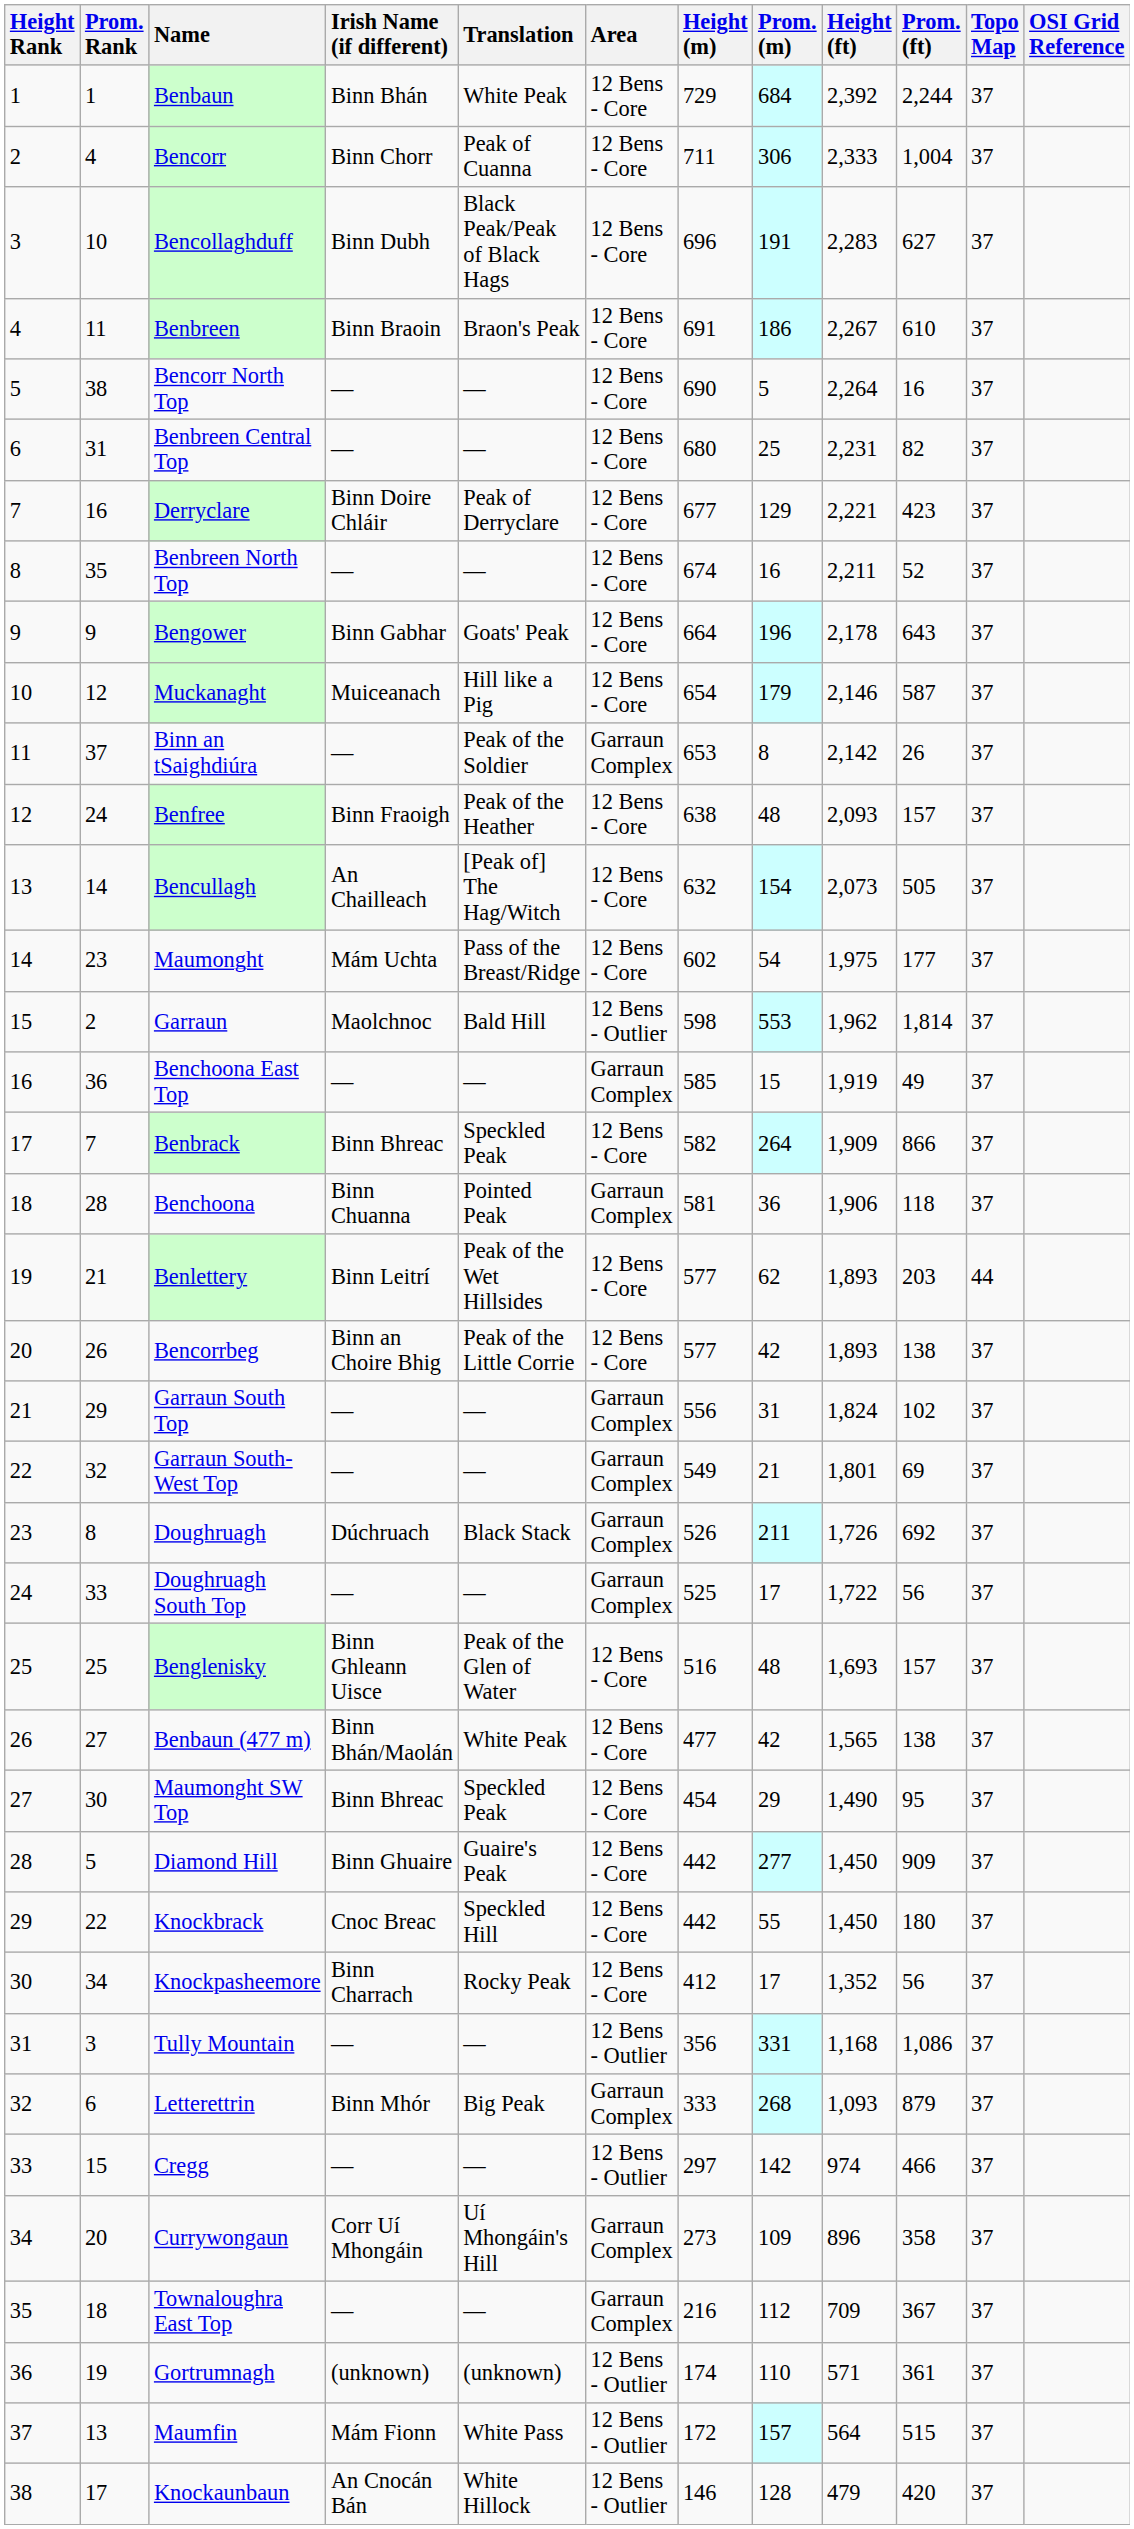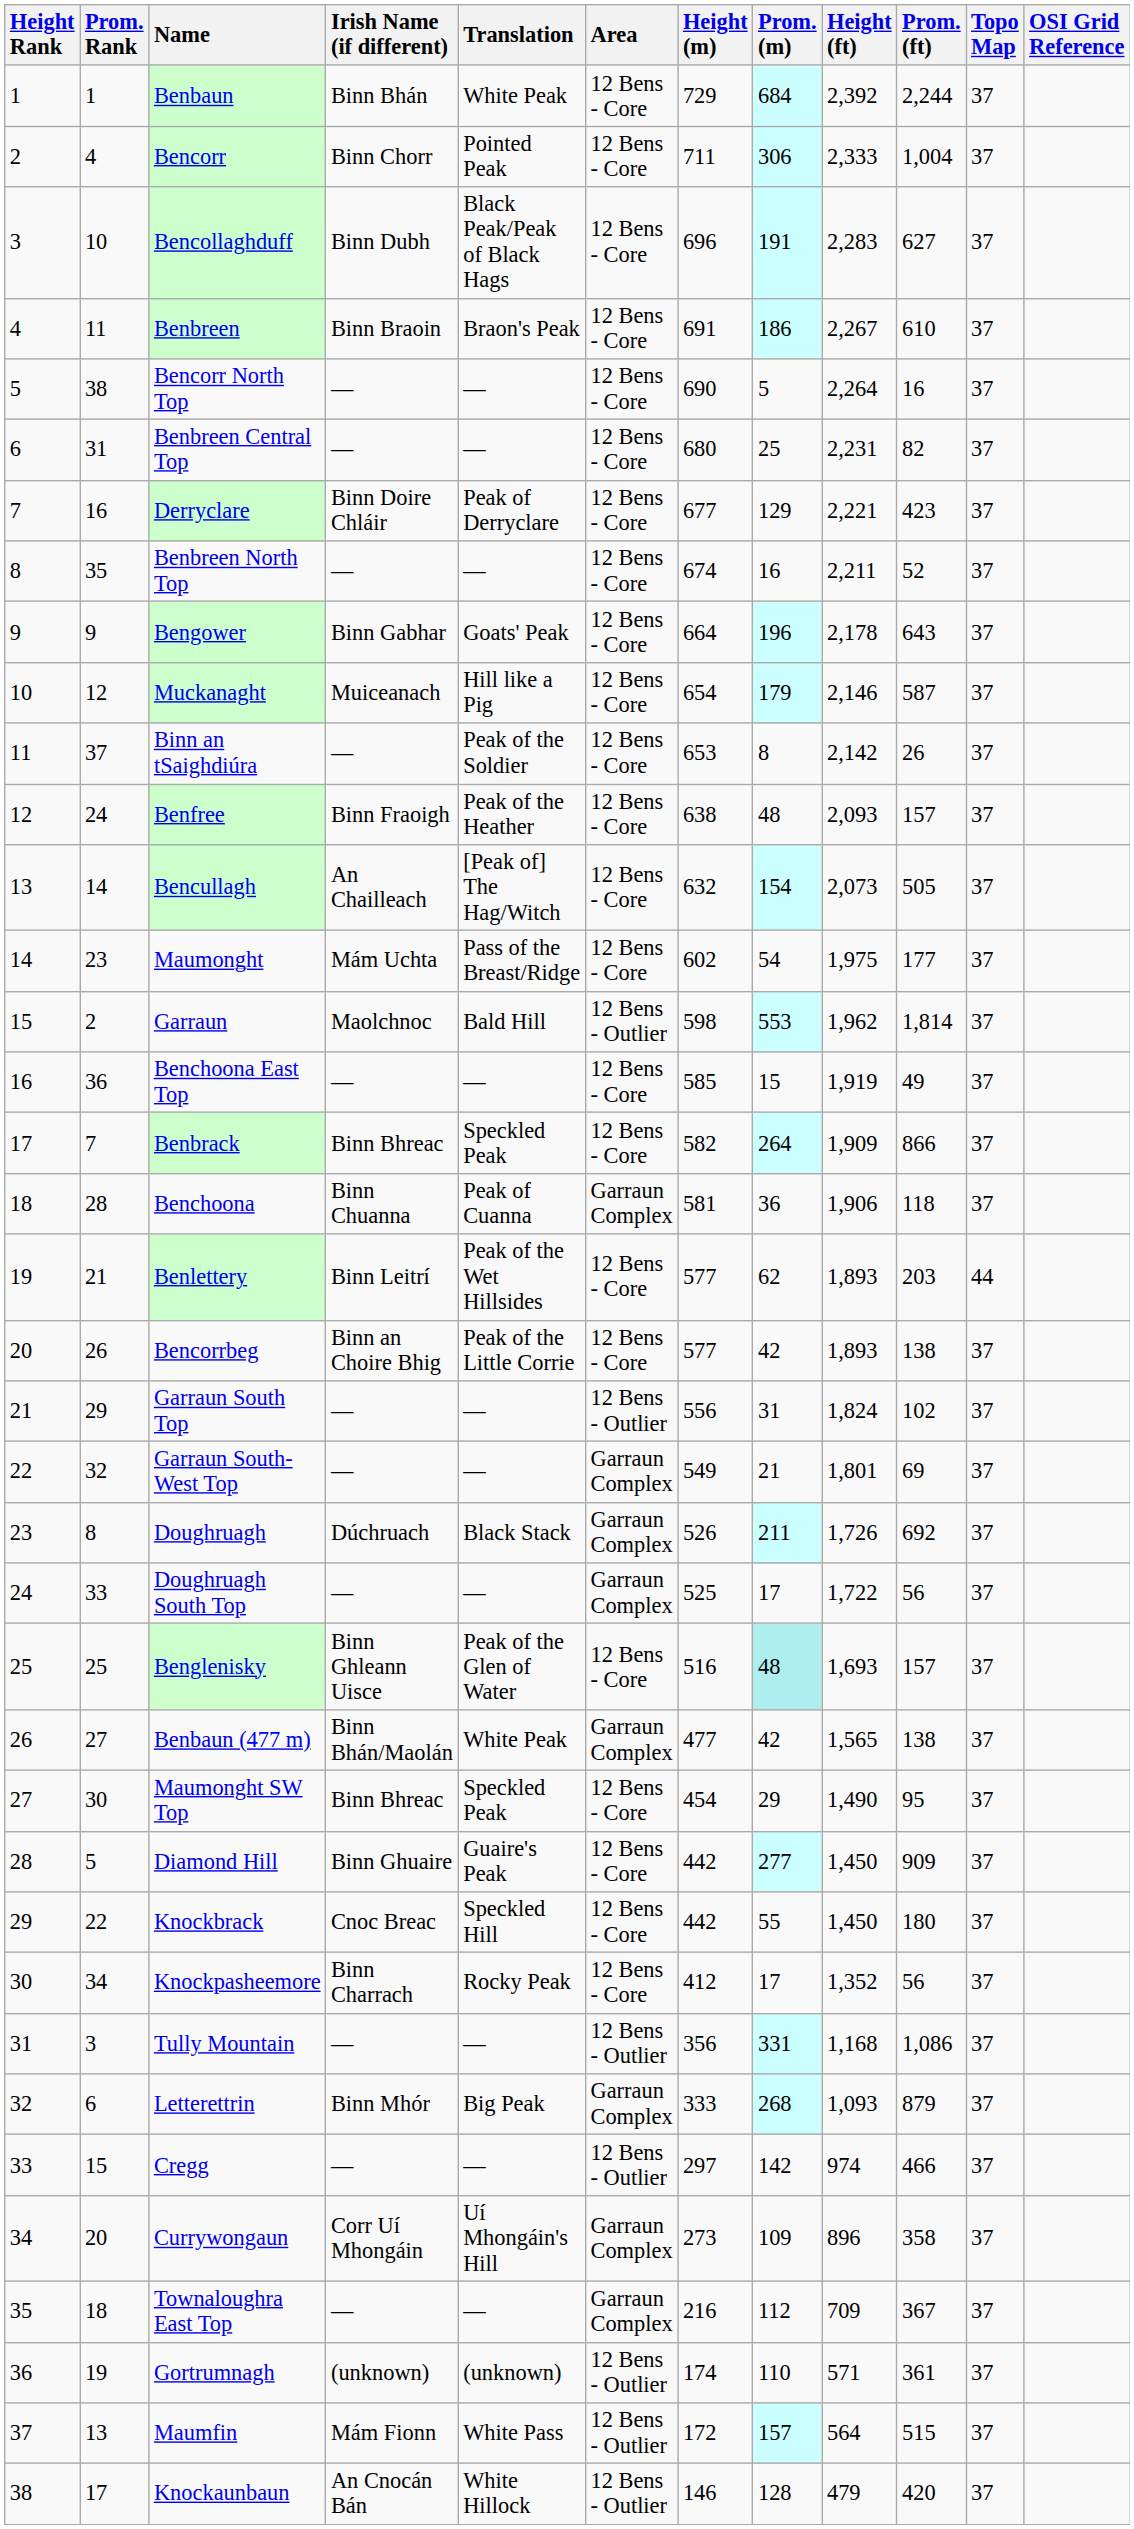Bencorr | Translation: Peak of Cuanna -> Pointed Peak
Binn an tSaighdiúra | Area: Garraun Complex -> 12 Bens - Core
Benchoona East Top | Area: Garraun Complex -> 12 Bens - Core
Benchoona | Translation: Pointed Peak -> Peak of Cuanna
Garraun South Top | Area: Garraun Complex -> 12 Bens - Outlier
Benglenisky | Prom. (m): no background -> paleturquoise background
Benbaun (477 m) | Area: 12 Bens - Core -> Garraun Complex
